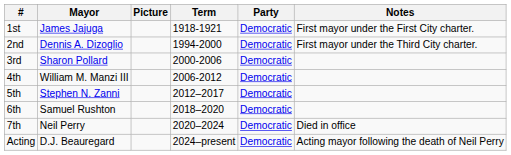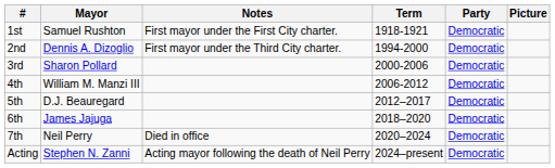columns swapped: Picture <-> Notes
1st | Mayor: James Jajuga -> Samuel Rushton
5th | Mayor: Stephen N. Zanni -> D.J. Beauregard
6th | Mayor: Samuel Rushton -> James Jajuga
Acting | Mayor: D.J. Beauregard -> Stephen N. Zanni
